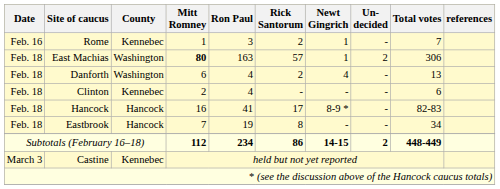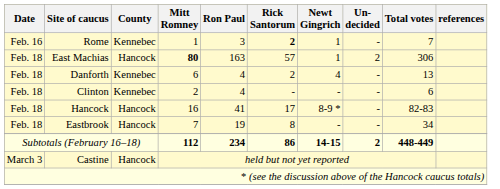Rome | Rick Santorum: normal -> bold
East Machias | County: Washington -> Hancock
Danforth | County: Washington -> Kennebec
Castine | County: Kennebec -> Hancock
